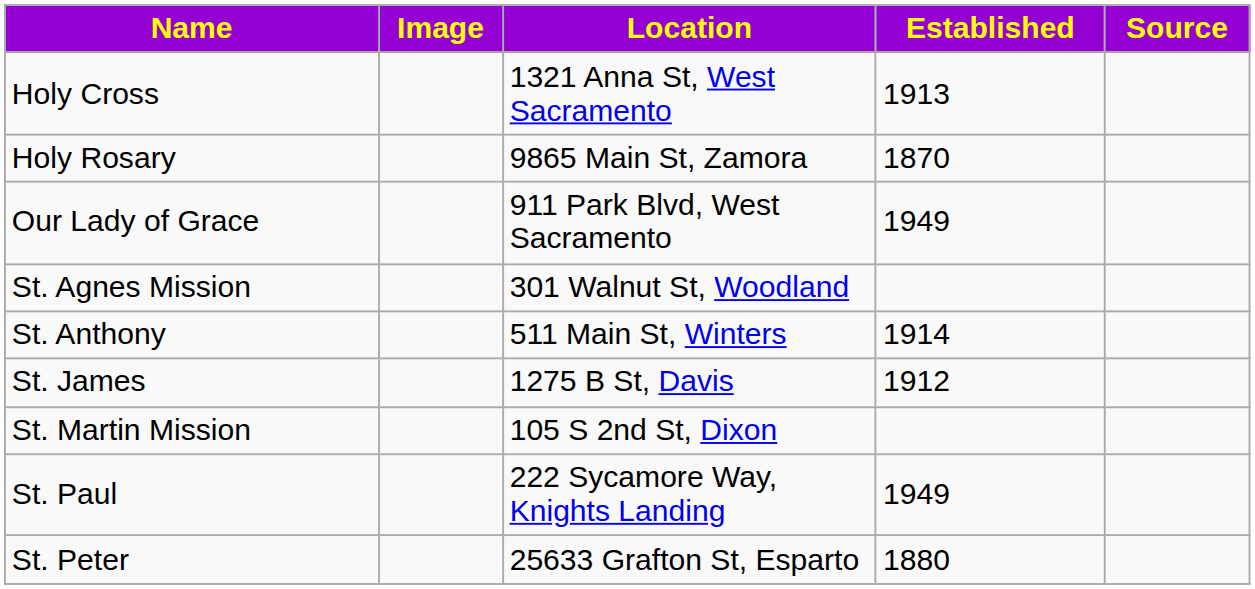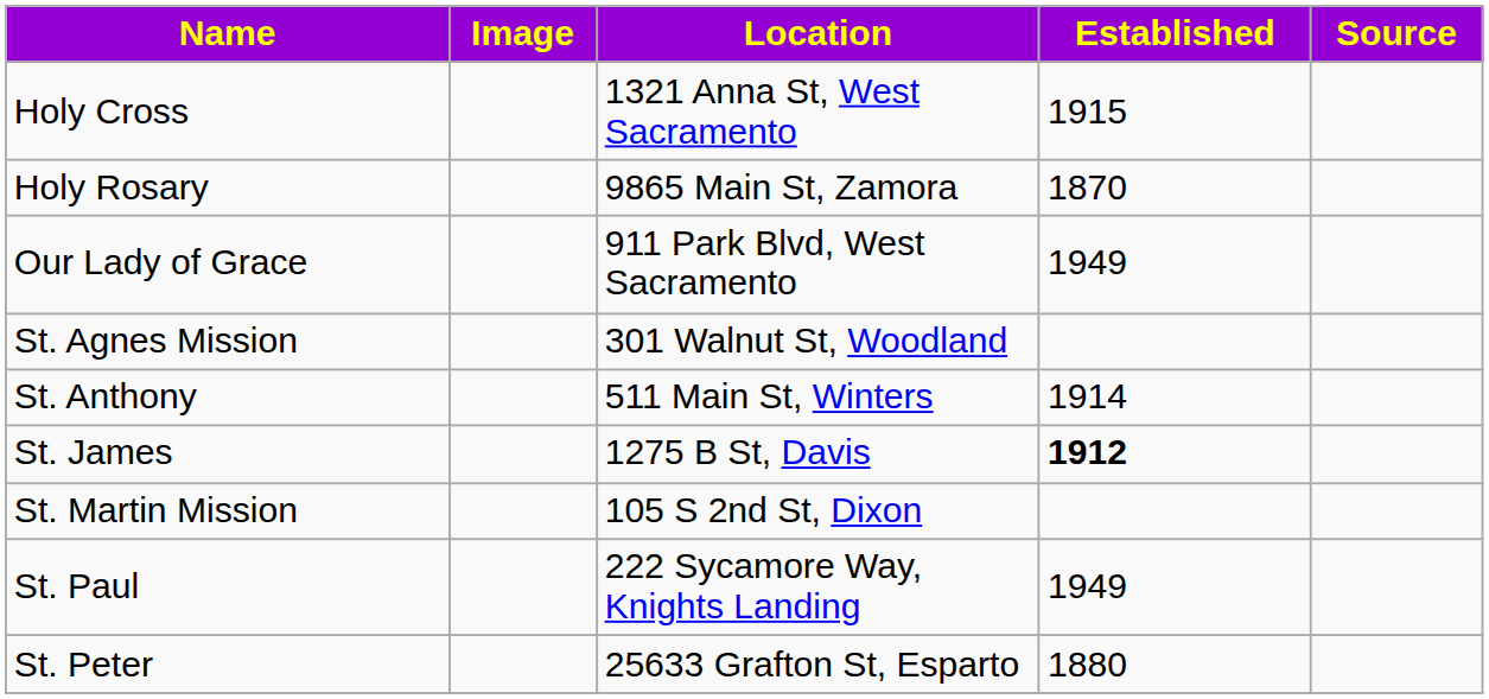Holy Cross | Established: 1913 -> 1915
St. James | Established: normal -> bold
